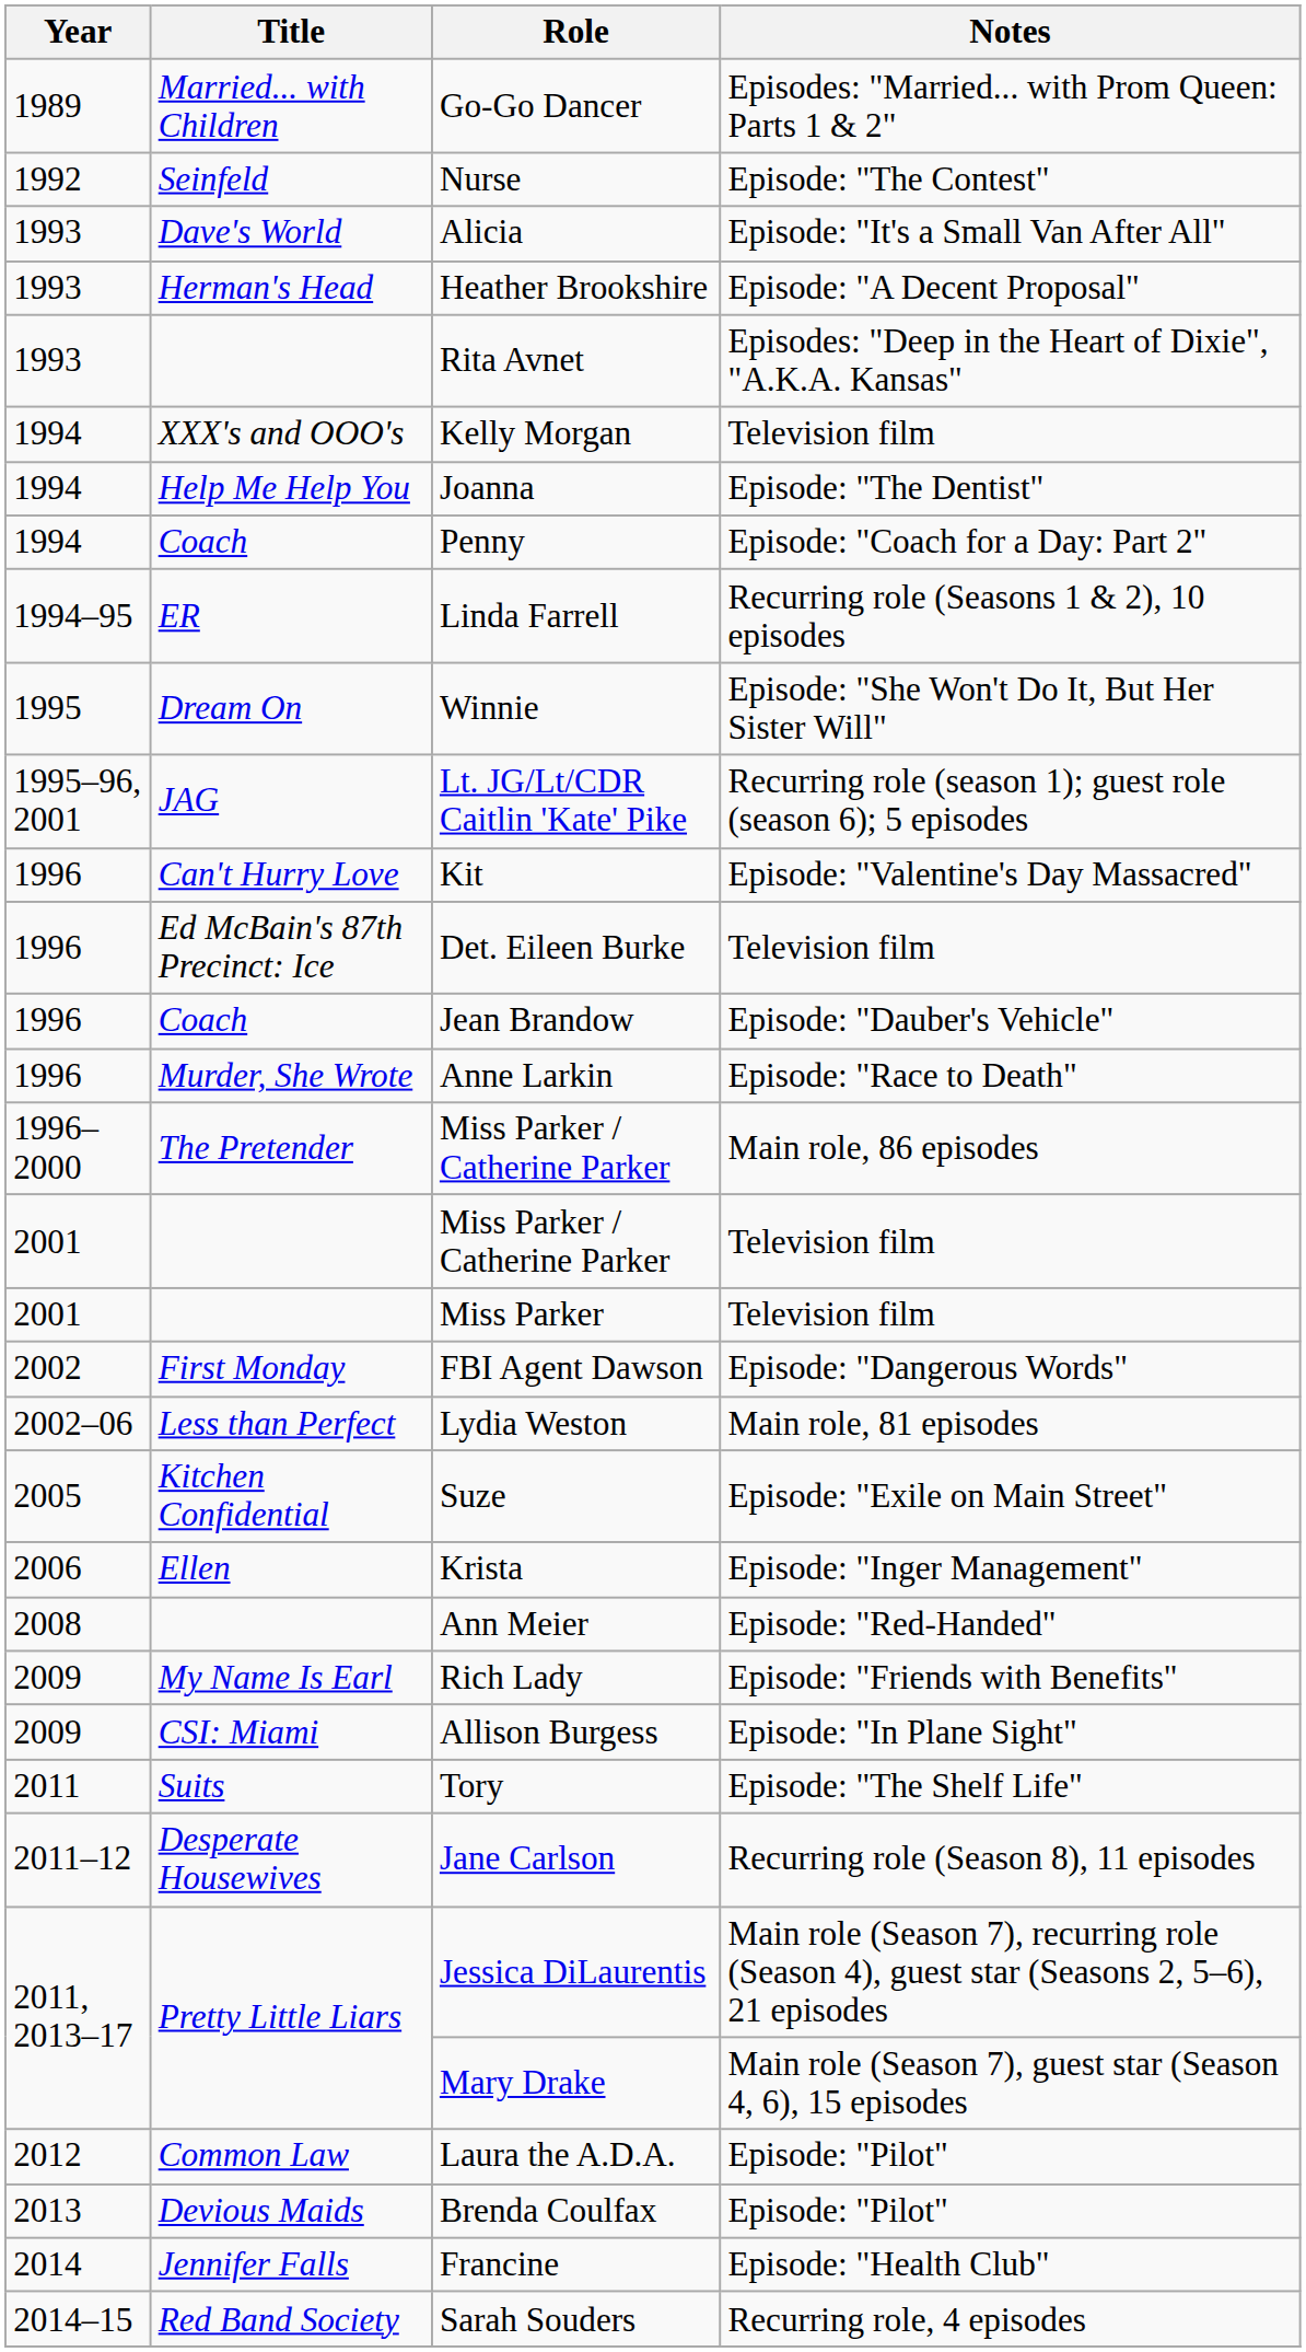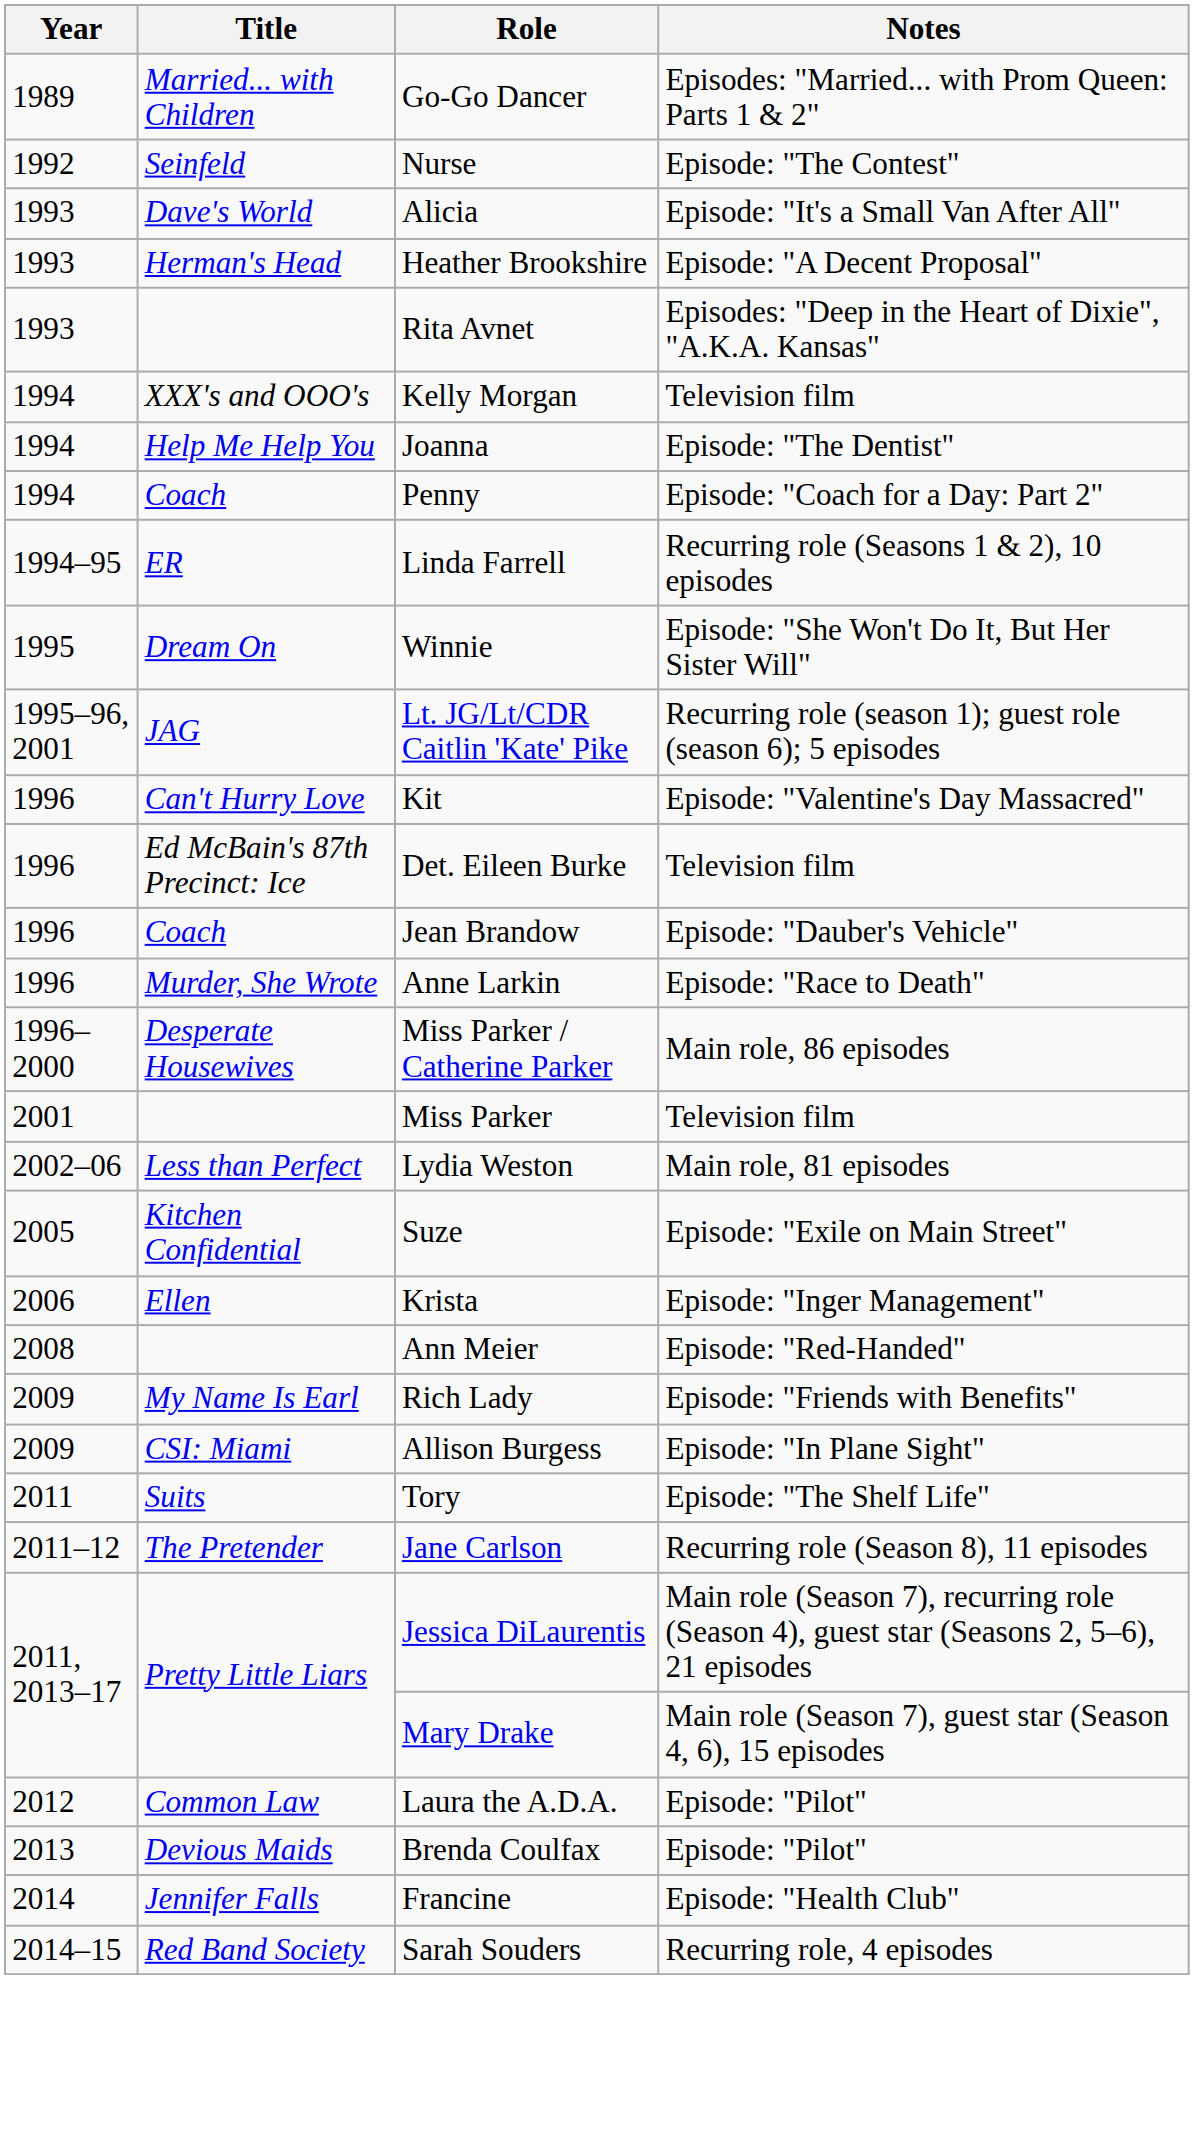Miss Parker / Catherine Parker / Main role, 86 episodes | Title: The Pretender -> Desperate Housewives
- row: 2001 | Miss Parker / Catherine Parker | Television film
- row: 2002 | First Monday | FBI Agent Dawson | Episode: "Dangerous Words"
Jane Carlson | Title: Desperate Housewives -> The Pretender
